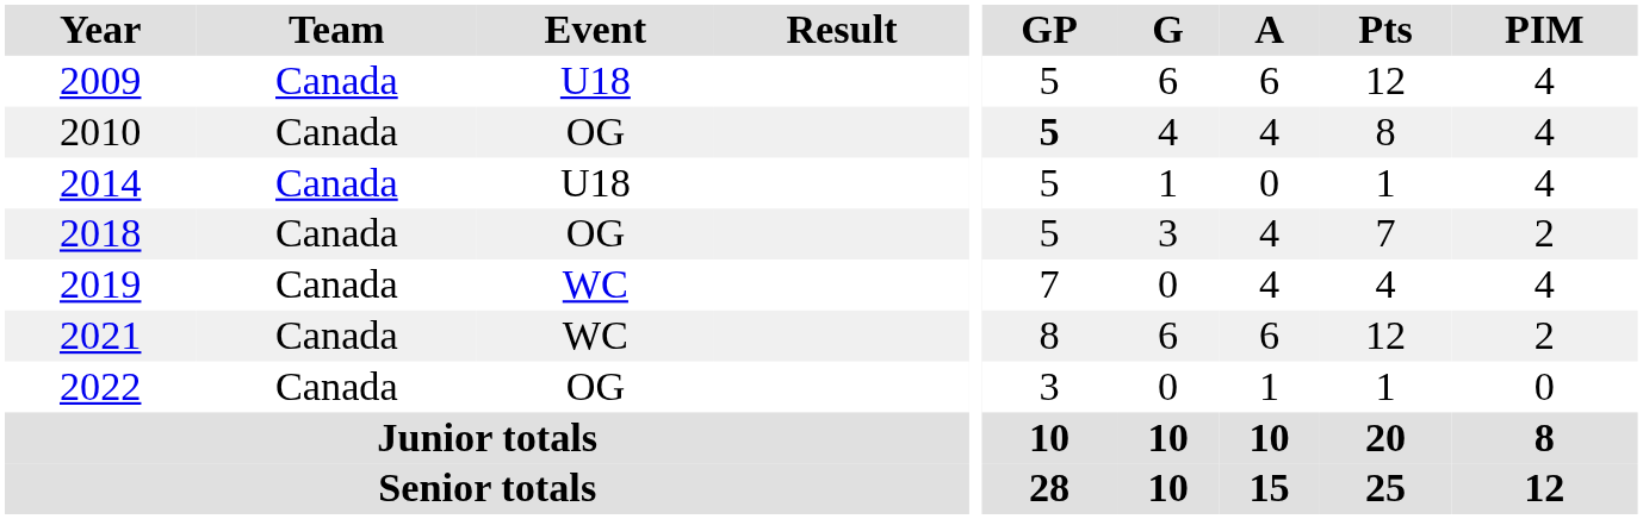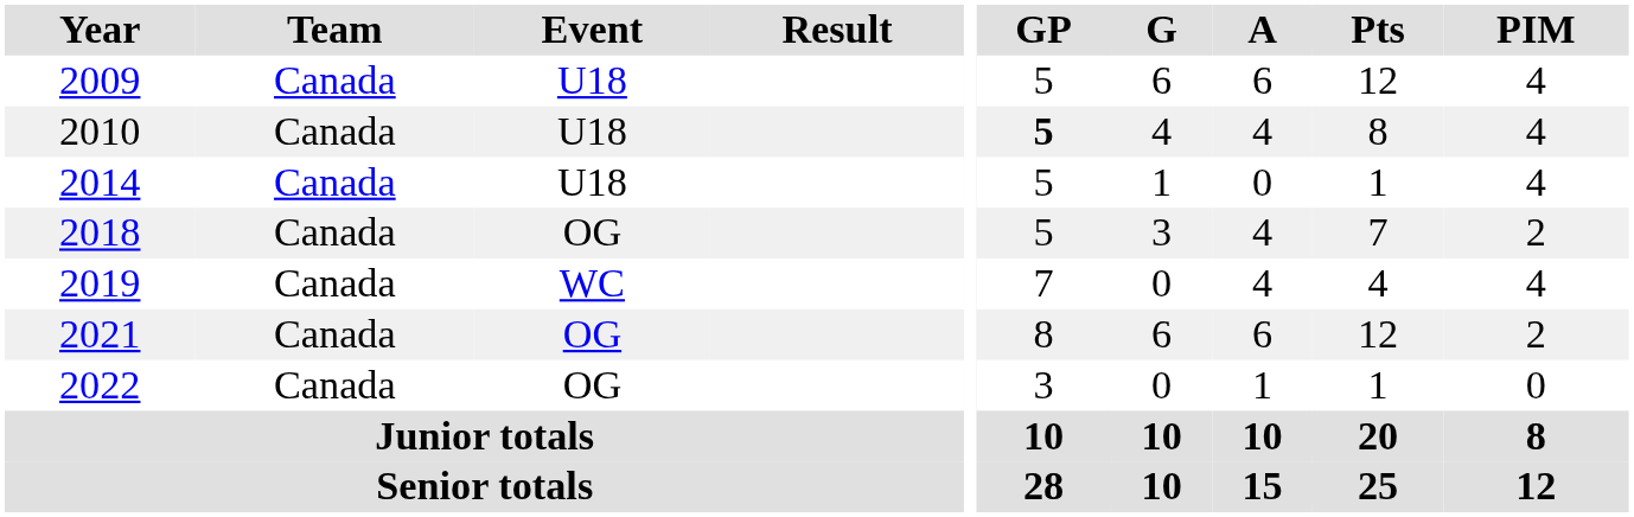2010 | Event: OG -> U18
2021 | Event: WC -> OG
